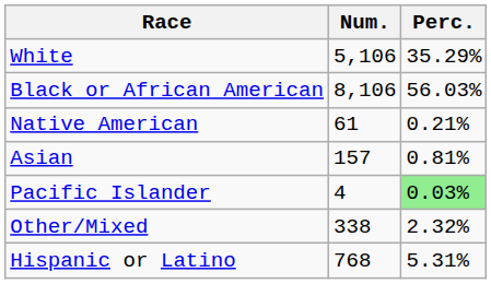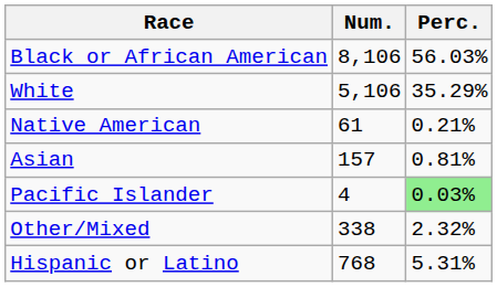rows swapped: White <-> Black or African American
